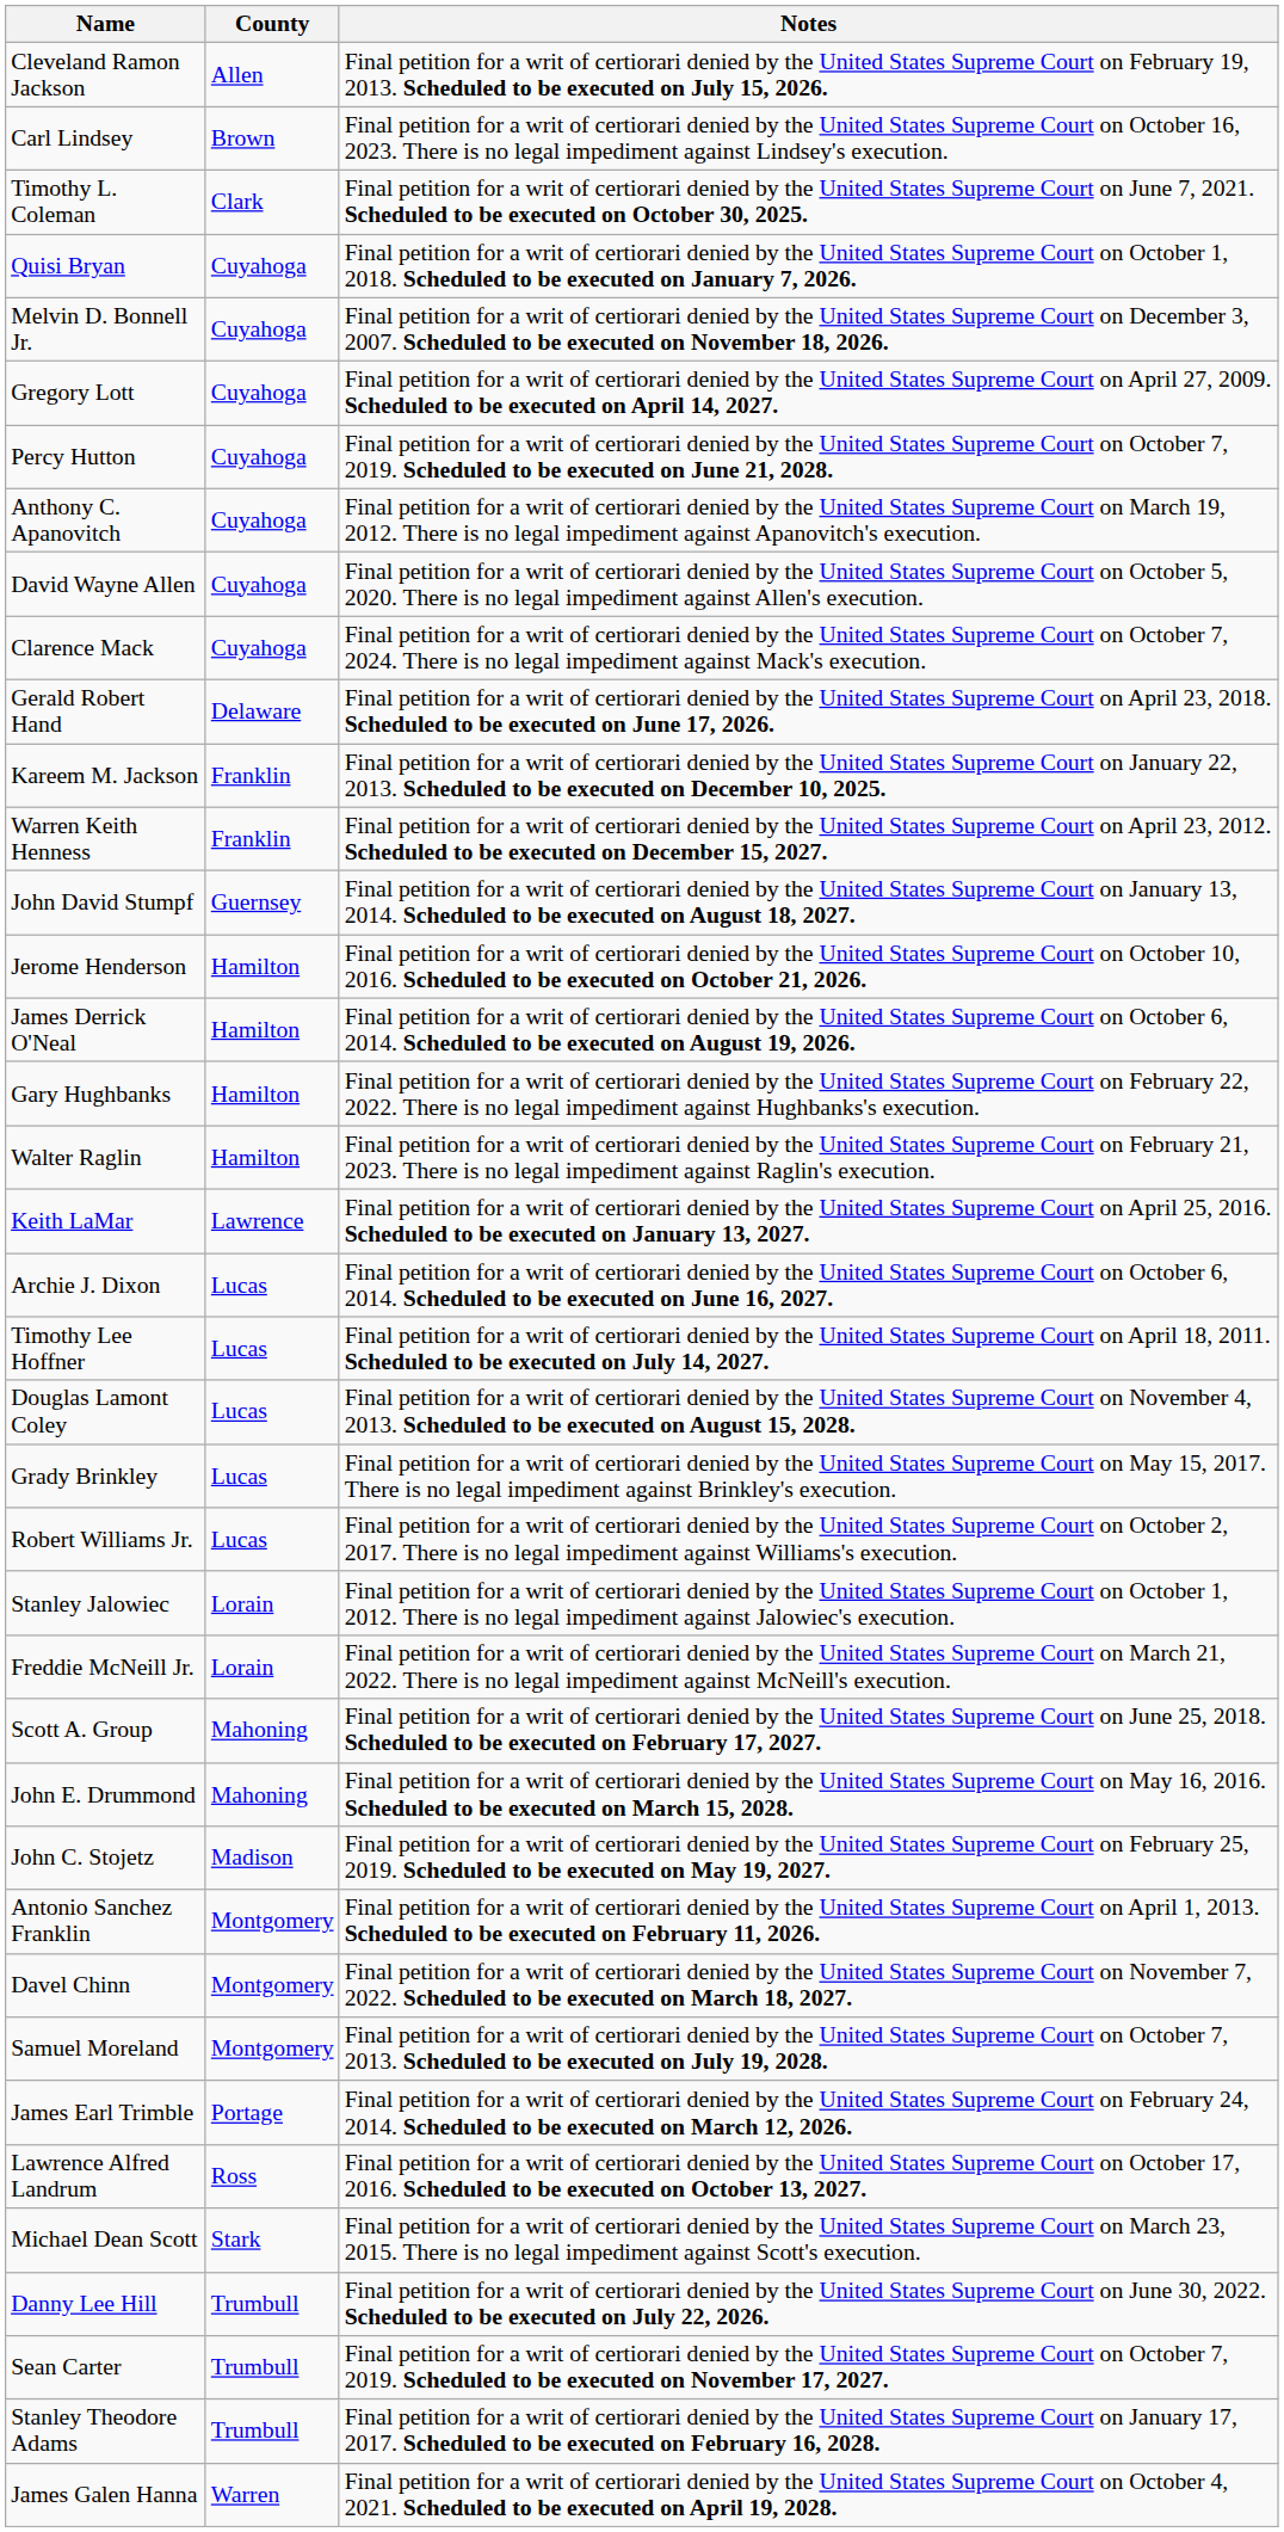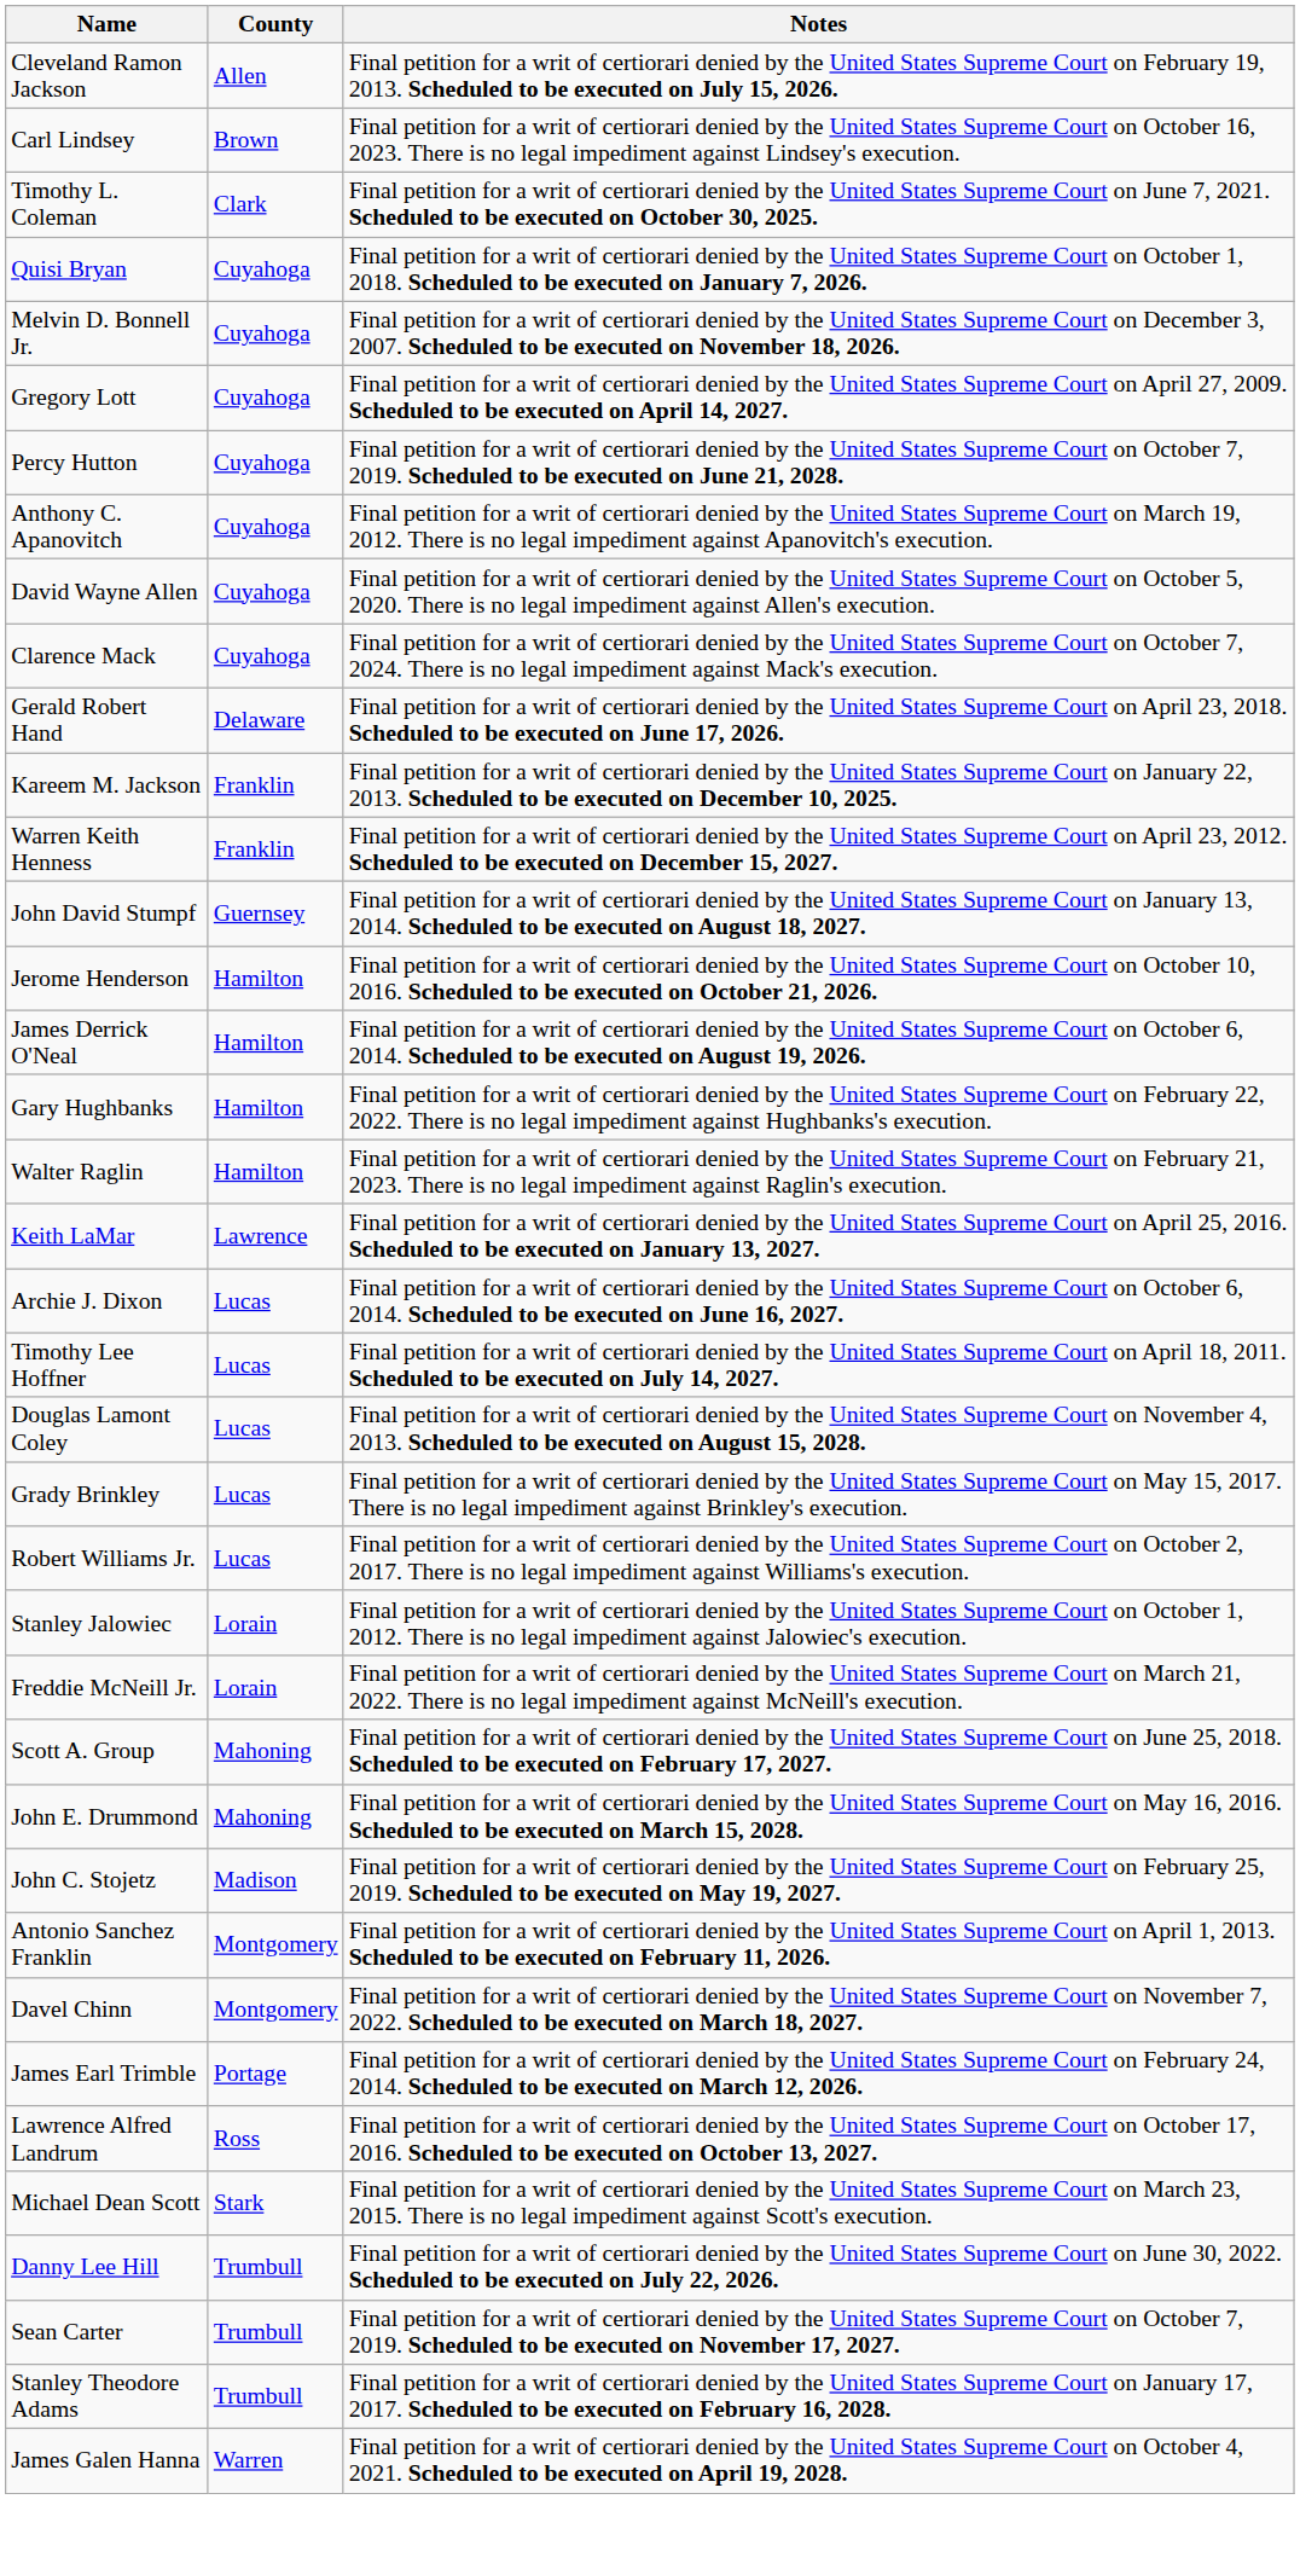- row: Samuel Moreland | Montgomery | Final petition for a writ of certiorari denied by the United States Supreme Court on October 7, 2013. Scheduled to be executed on July 19, 2028.
